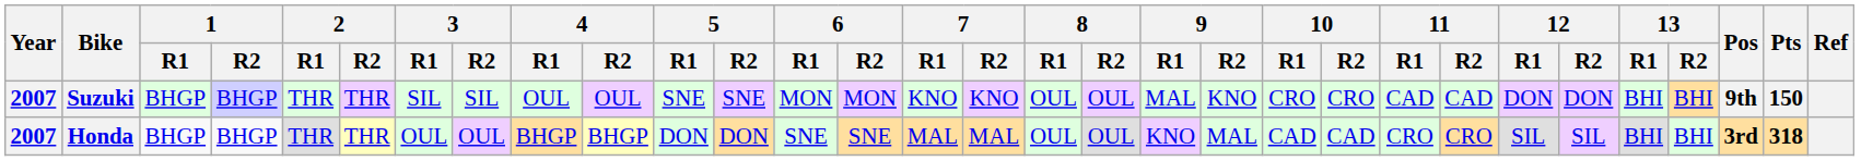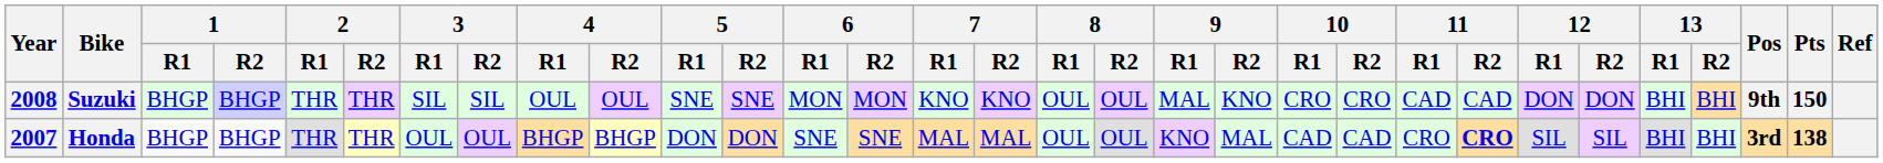Suzuki | Year: 2007 -> 2008
Honda | 11 / R2: normal -> bold
Honda | Pts: 318 -> 138
